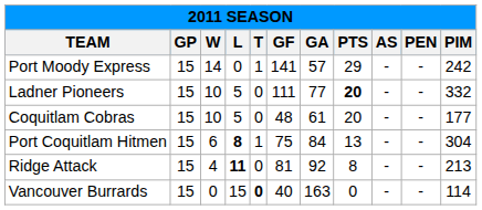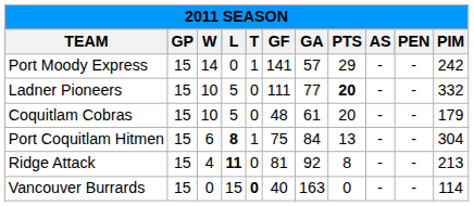Coquitlam Cobras | PIM: 177 -> 179
